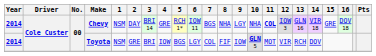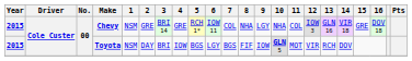Chevy | Year: 2014 -> 2015
Chevy | 2: DAY -> GRE
Chevy | 7: BGS -> COL
Chevy | 11: bold -> normal
Toyota | Year: 2014 -> 2015
Toyota | 2: GRE -> DAY
Toyota | 7: COL -> BGS
